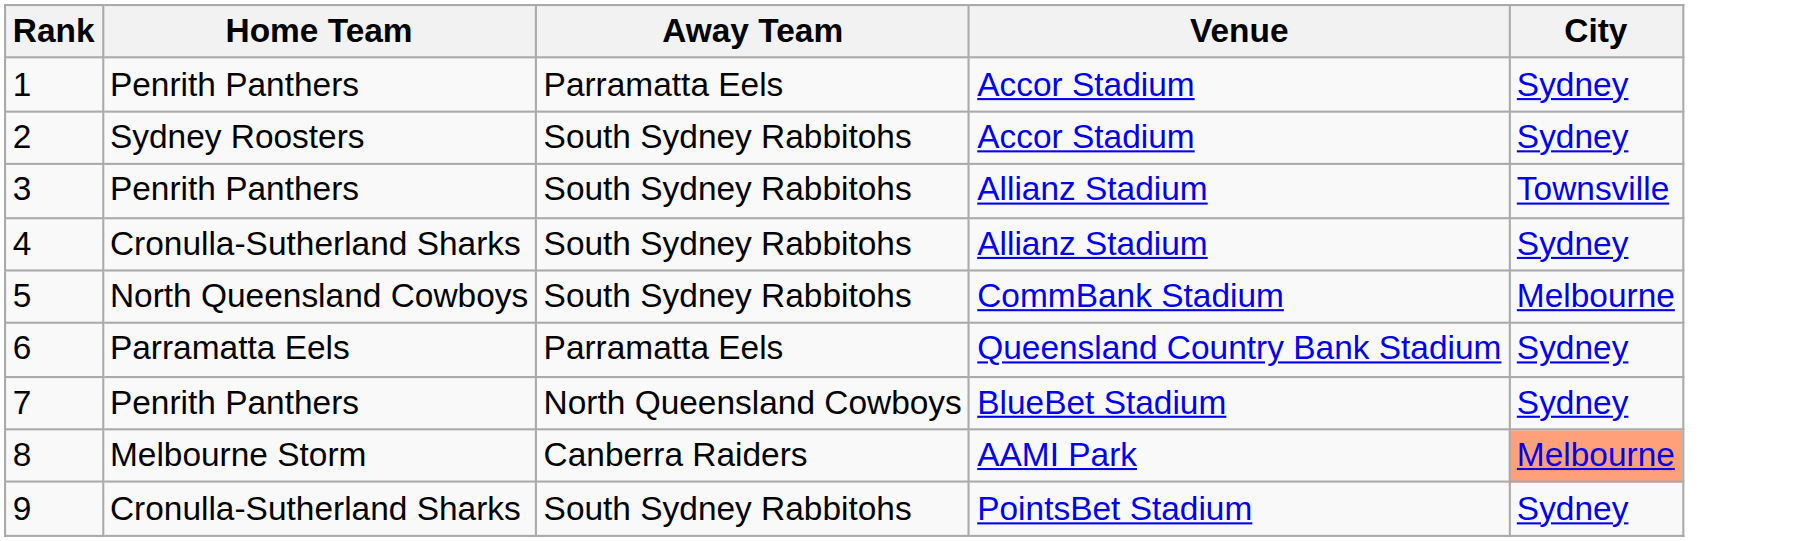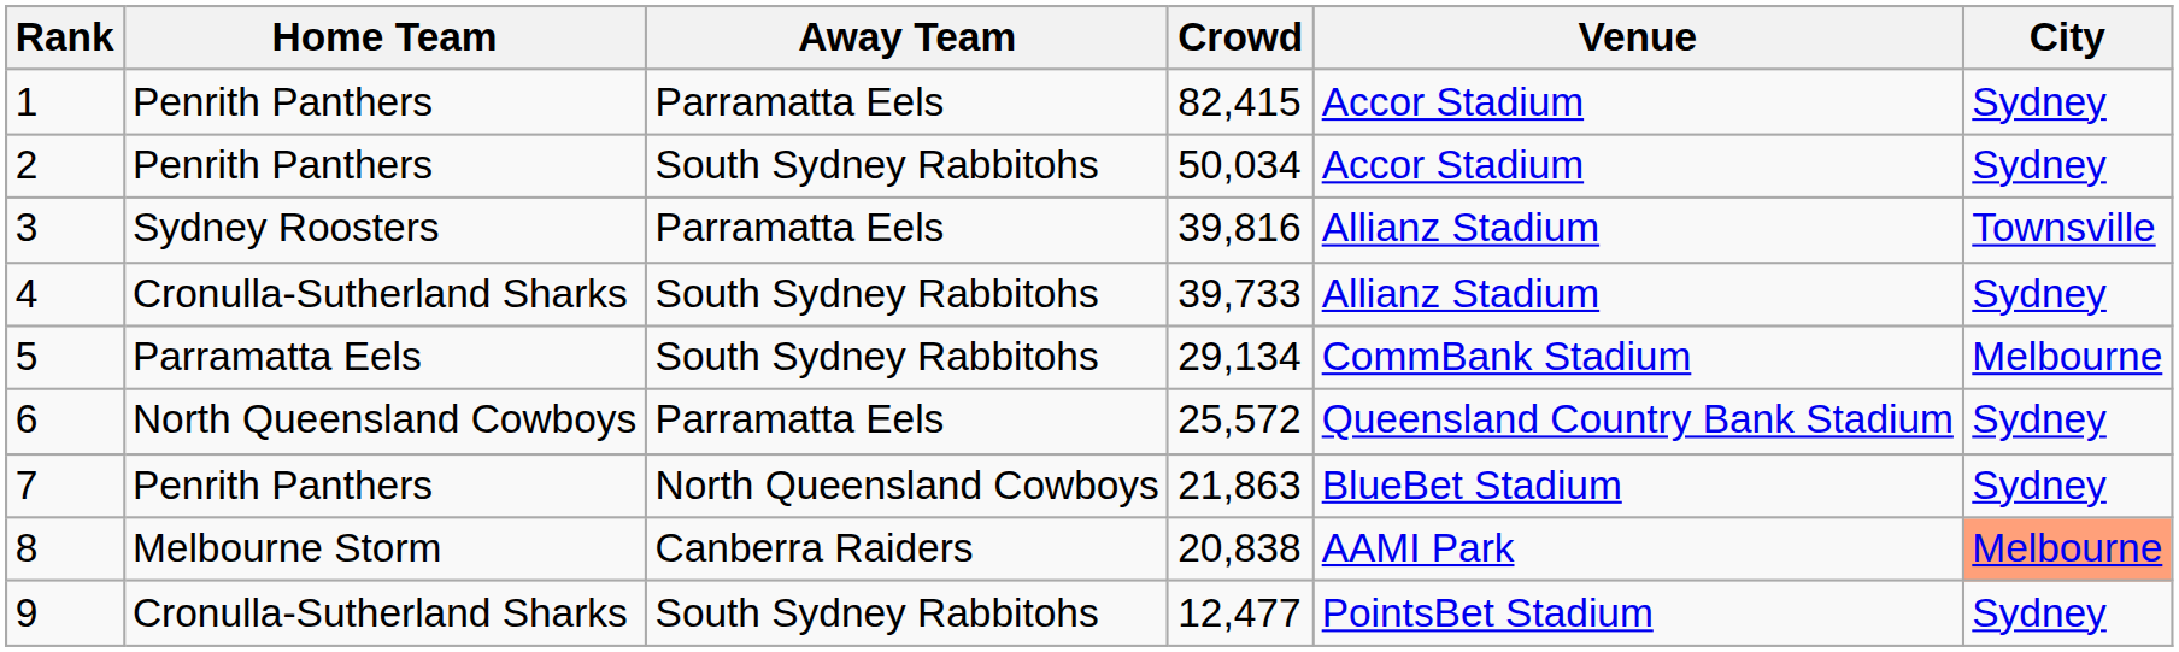+ column: Crowd | 82,415 | 50,034 | 39,816 | 39,733 | 29,134 | 25,572 | 21,863 | 20,838 | 12,477
2 | Home Team: Sydney Roosters -> Penrith Panthers
3 | Home Team: Penrith Panthers -> Sydney Roosters
3 | Away Team: South Sydney Rabbitohs -> Parramatta Eels
5 | Home Team: North Queensland Cowboys -> Parramatta Eels
6 | Home Team: Parramatta Eels -> North Queensland Cowboys
